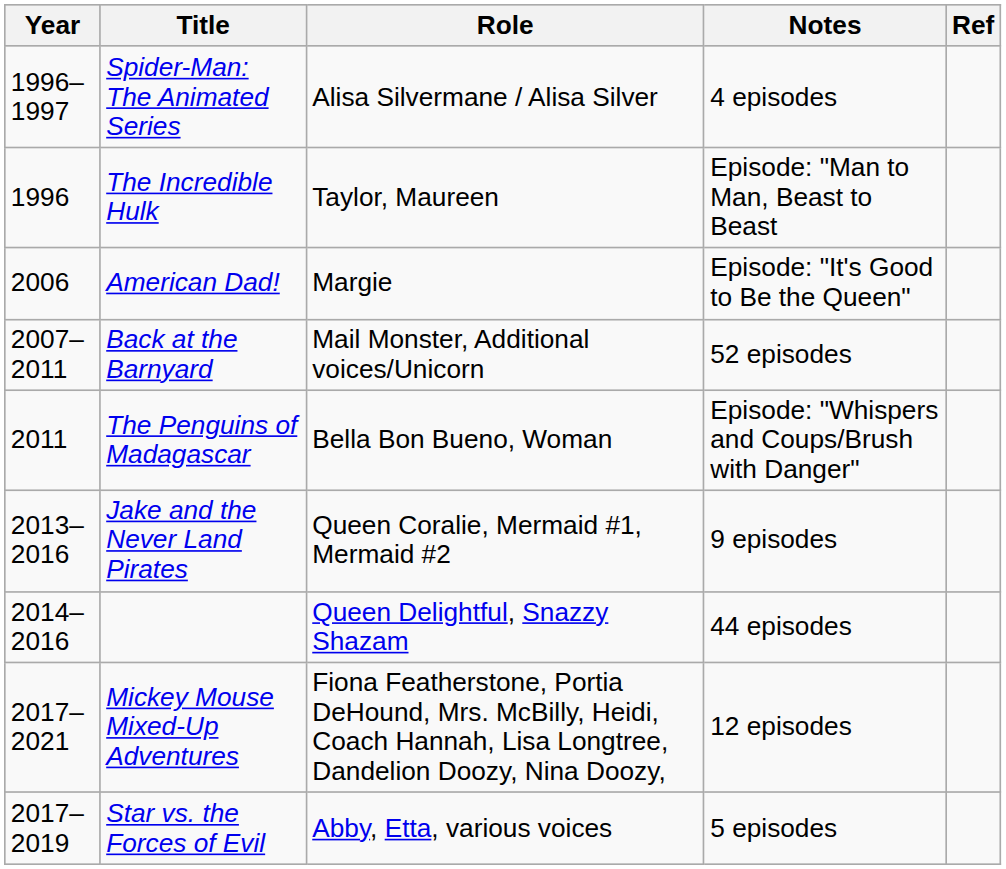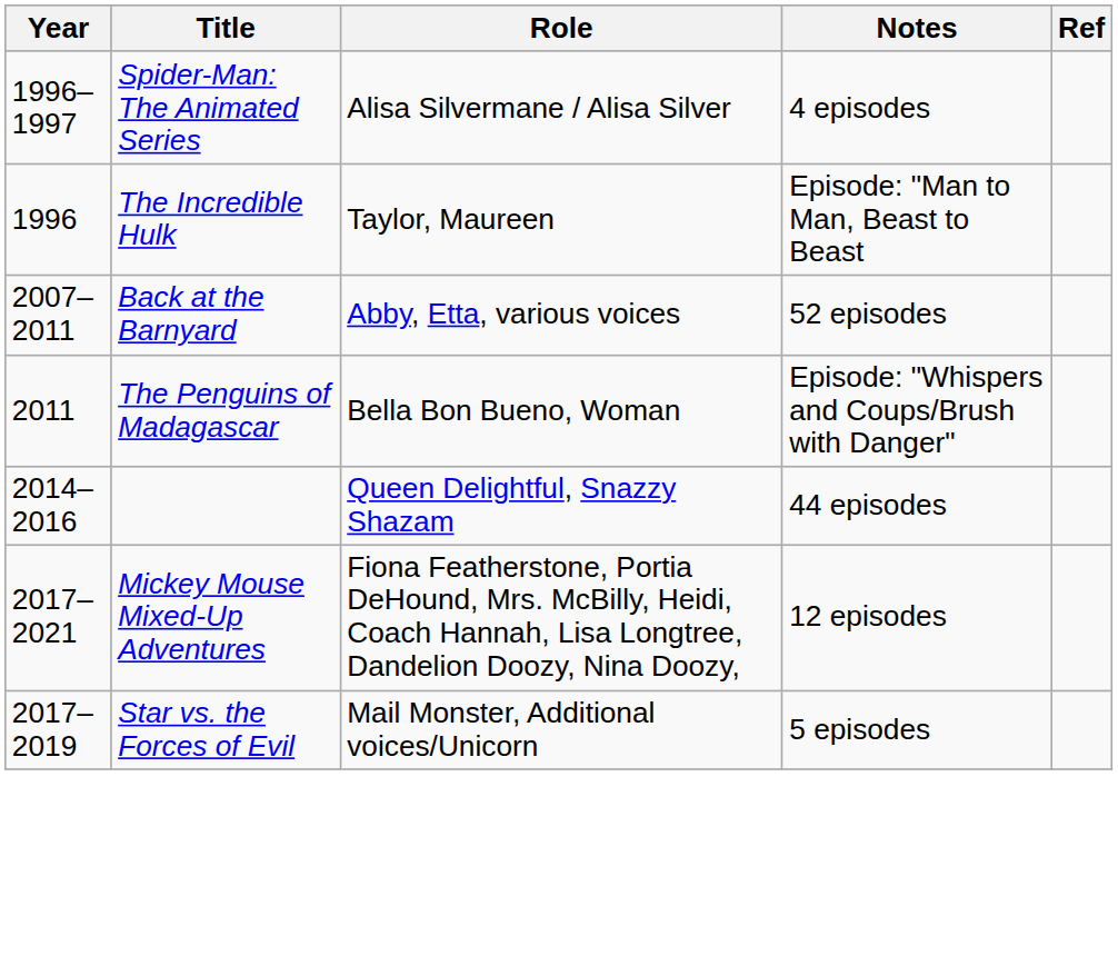- row: 2006 | American Dad! | Margie | Episode: "It's Good to Be the Queen"
Back at the Barnyard | Role: Mail Monster, Additional voices/Unicorn -> Abby, Etta, various voices
- row: 2013–2016 | Jake and the Never Land Pirates | Queen Coralie, Mermaid #1, Mermaid #2 | 9 episodes
Star vs. the Forces of Evil | Role: Abby, Etta, various voices -> Mail Monster, Additional voices/Unicorn
